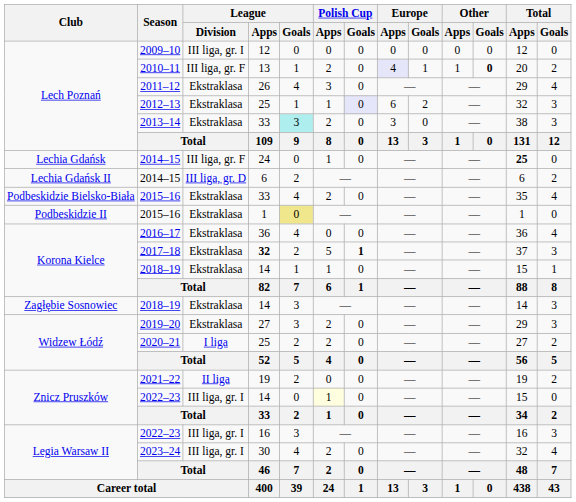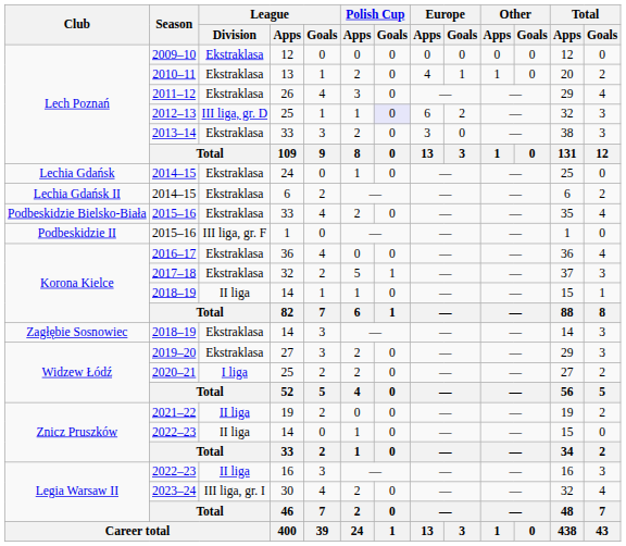2009–10 | League / Division: III liga, gr. I -> Ekstraklasa
2010–11 | League / Division: III liga, gr. F -> Ekstraklasa
2010–11 | Europe / Apps: lavender background -> no background
2010–11 | Other / Goals: bold -> normal
2012–13 | League / Division: Ekstraklasa -> III liga, gr. D
2013–14 | League / Goals: paleturquoise background -> no background
Lechia Gdańsk / 2014–15 | League / Division: III liga, gr. F -> Ekstraklasa
Lechia Gdańsk / 2014–15 | Total / Apps: bold -> normal
Lechia Gdańsk II / 2014–15 | League / Division: III liga, gr. D -> Ekstraklasa
Podbeskidzie II / 2015–16 | League / Division: Ekstraklasa -> III liga, gr. F
Podbeskidzie II / 2015–16 | League / Goals: khaki background -> no background
2017–18 | League / Apps: bold -> normal
2017–18 | Polish Cup / Goals: bold -> normal
Korona Kielce / 2018–19 | League / Division: Ekstraklasa -> II liga
Znicz Pruszków / 2022–23 | League / Division: III liga, gr. I -> II liga
Znicz Pruszków / 2022–23 | Polish Cup / Apps: lightyellow background -> no background
Legia Warsaw II / 2022–23 | League / Division: III liga, gr. I -> II liga
